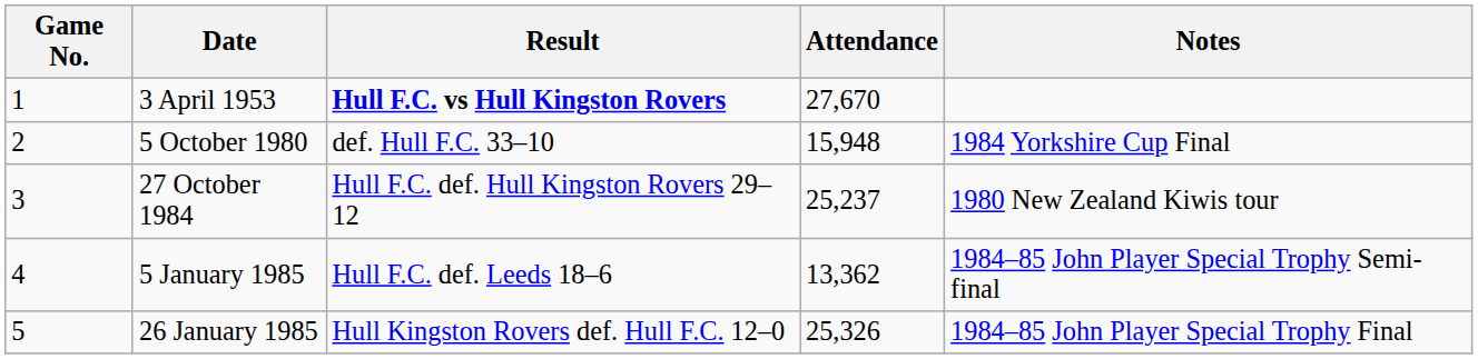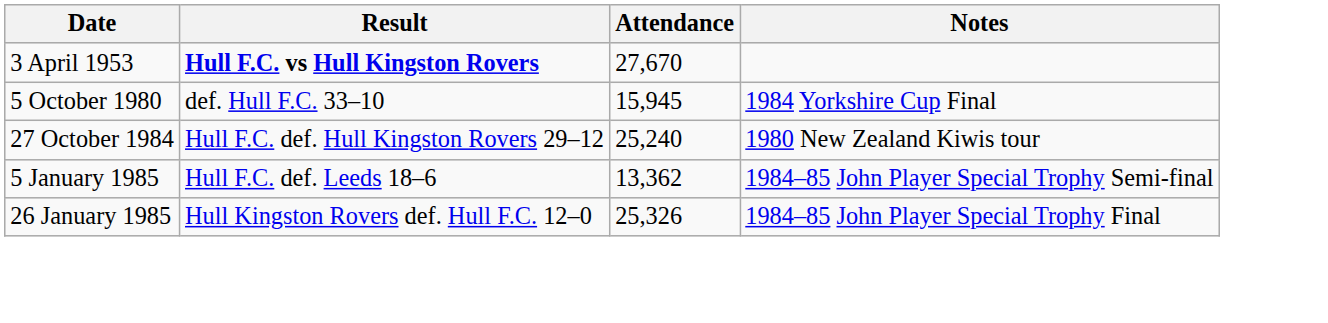- column: Game No. | 1 | 2 | 3 | 4 | 5
5 October 1980 | Attendance: 15,948 -> 15,945
27 October 1984 | Attendance: 25,237 -> 25,240
